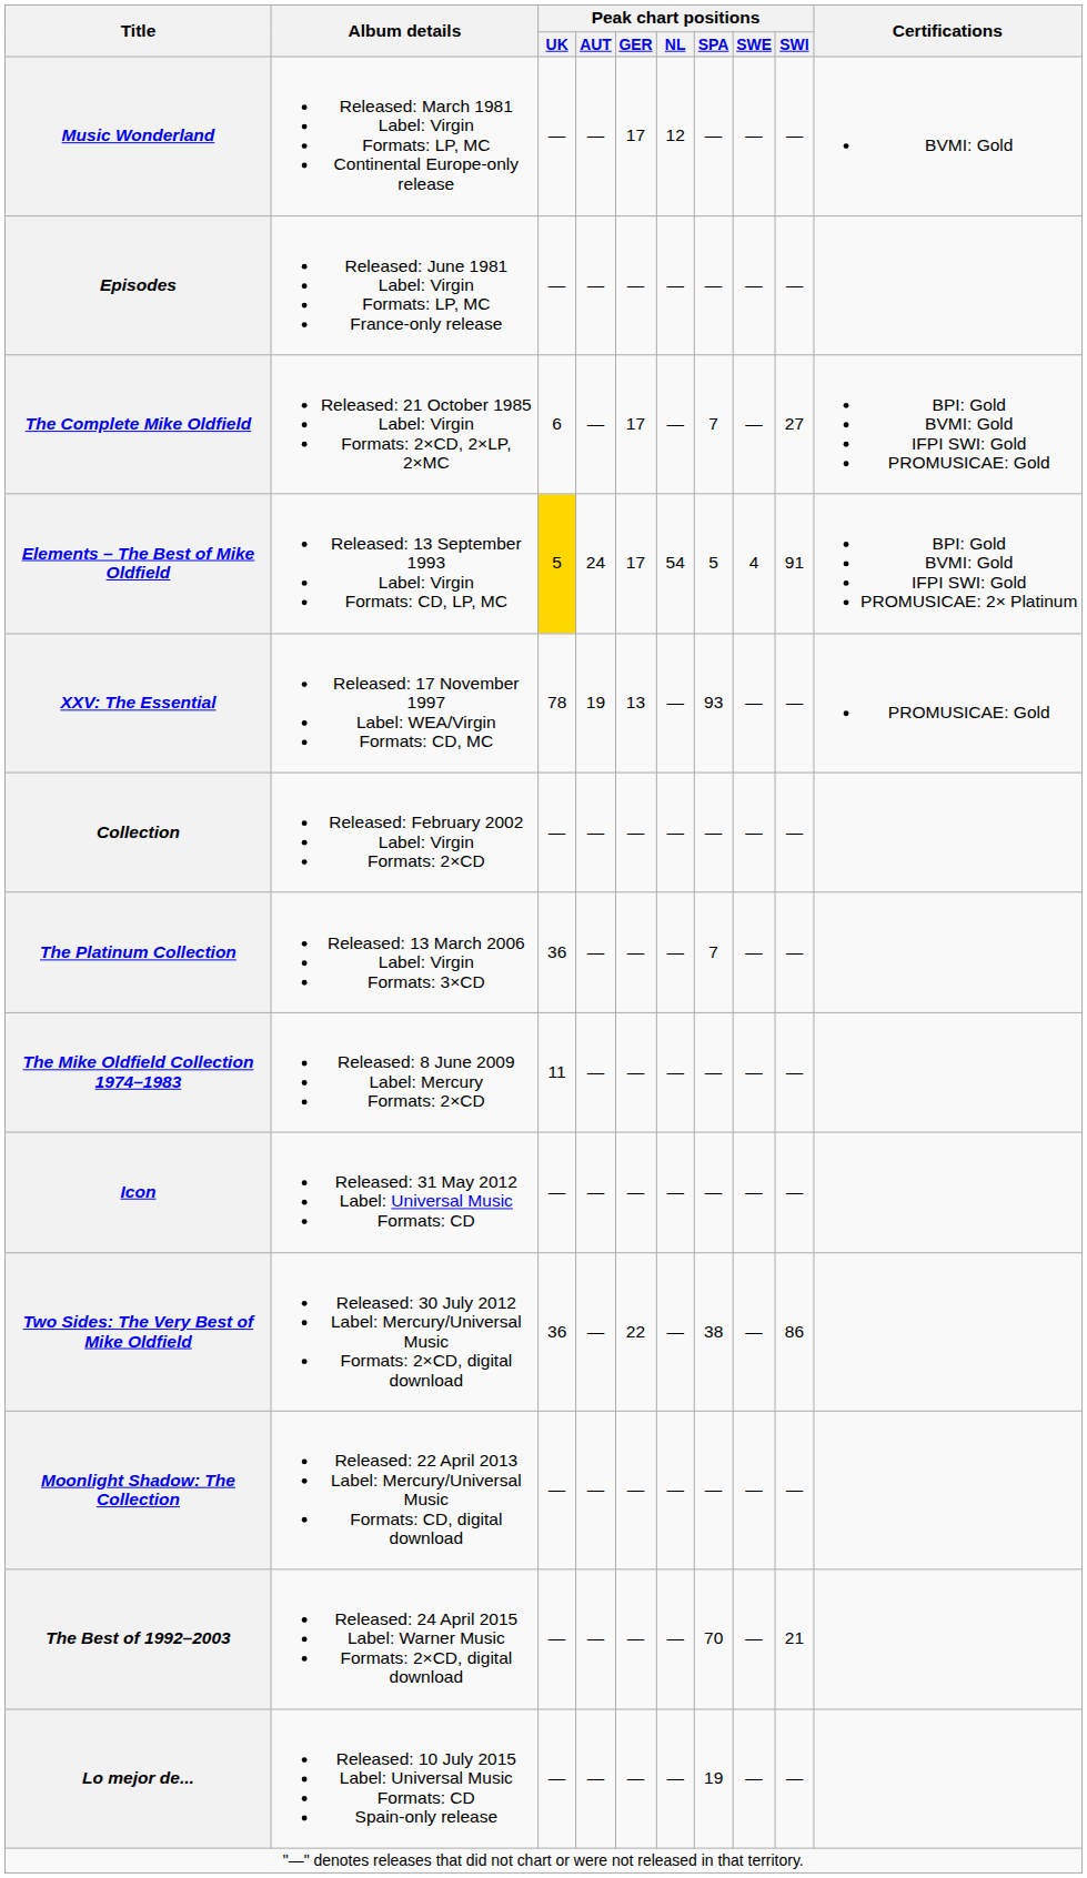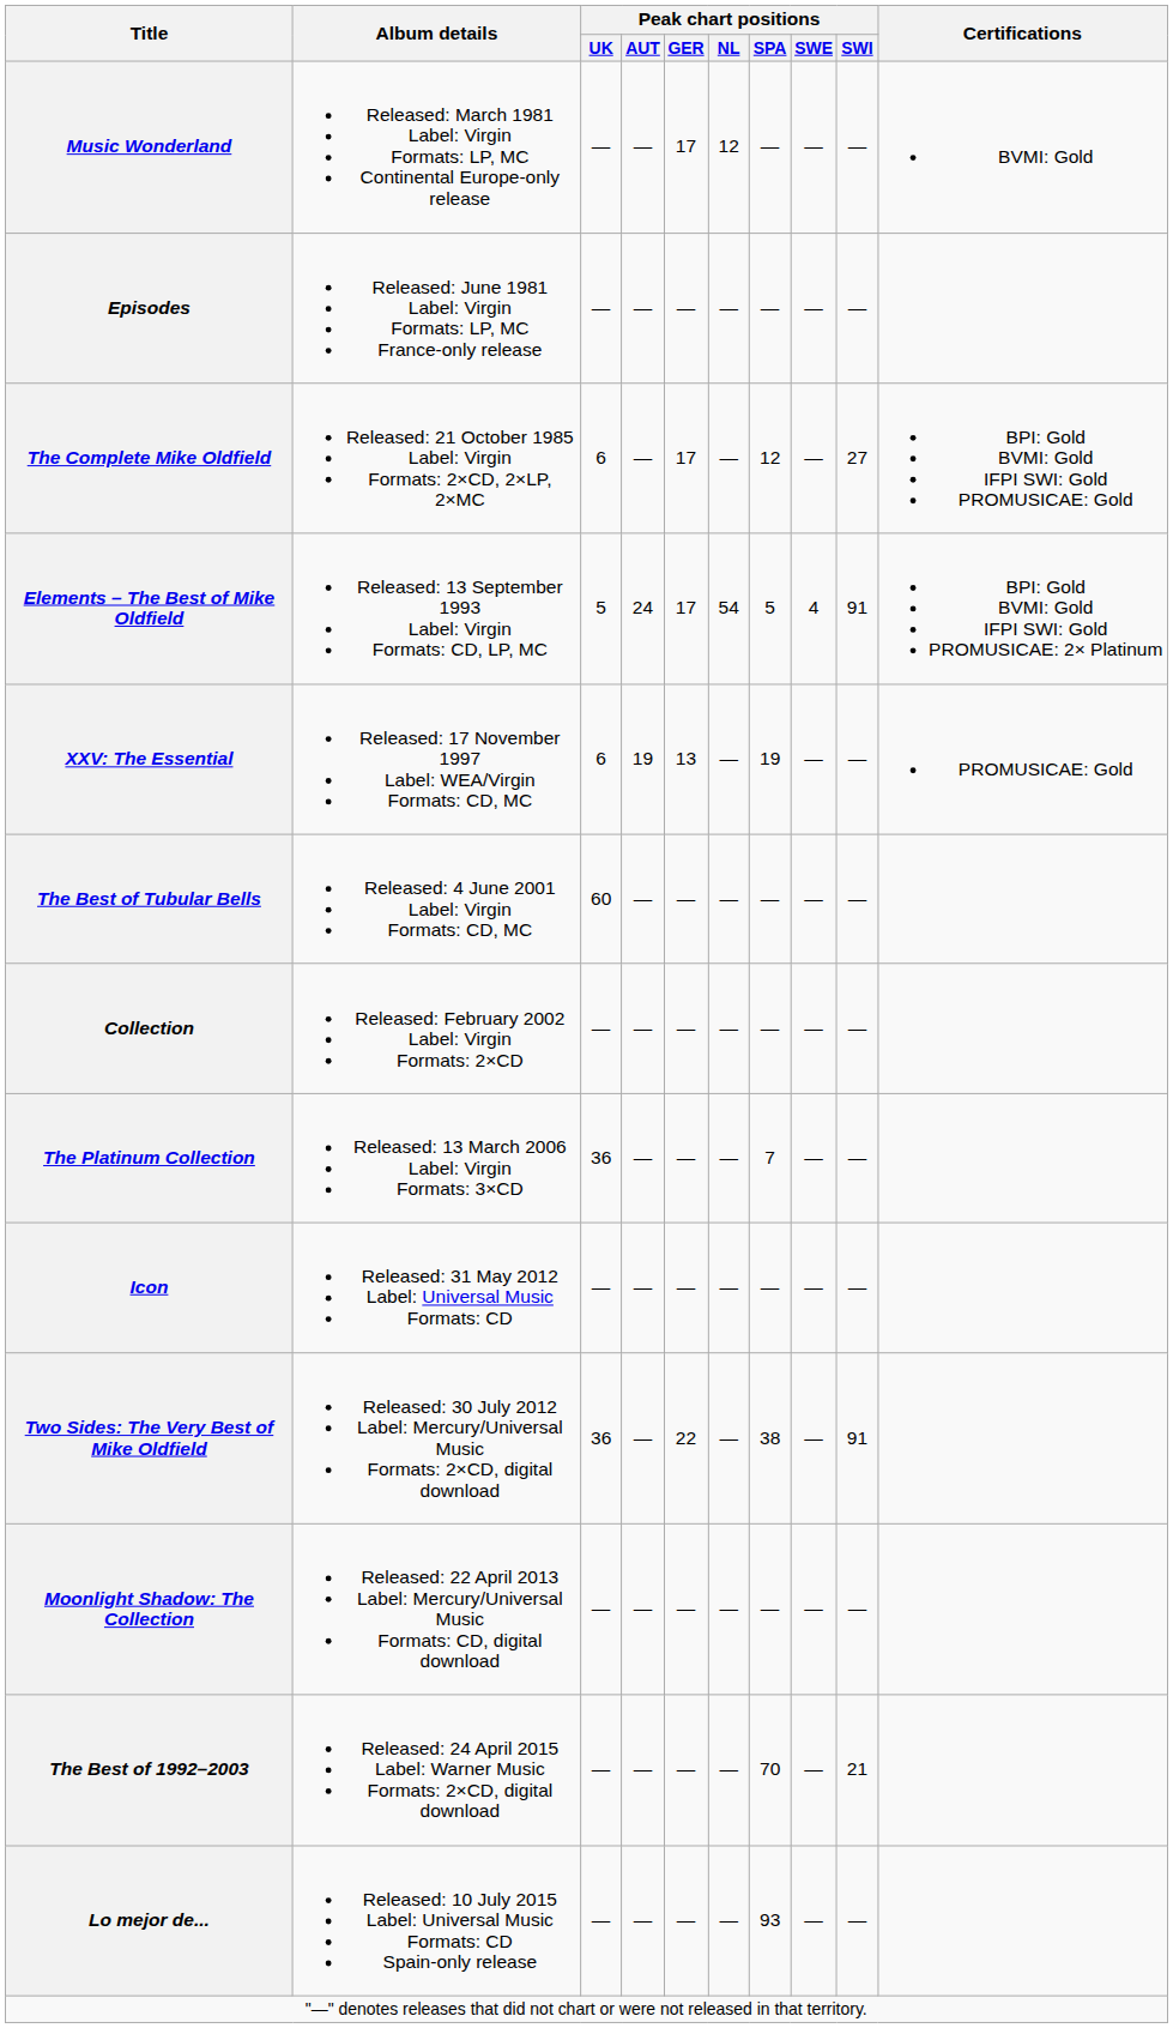The Complete Mike Oldfield | Peak chart positions / SPA: 7 -> 12
Elements – The Best of Mike Oldfield | Peak chart positions / UK: gold background -> no background
XXV: The Essential | Peak chart positions / UK: 78 -> 6
XXV: The Essential | Peak chart positions / SPA: 93 -> 19
+ row: The Best of Tubular Bells | Released: 4 June 2001 Label: Virgin Formats: CD, MC | 60 | — | — | — | — | — | —
- row: The Mike Oldfield Collection 1974–1983 | Released: 8 June 2009 Label: Mercury Formats: 2×CD | 11 | — | — | — | — | — | —
Two Sides: The Very Best of Mike Oldfield | Peak chart positions / SWI: 86 -> 91
Lo mejor de... | Peak chart positions / SPA: 19 -> 93
